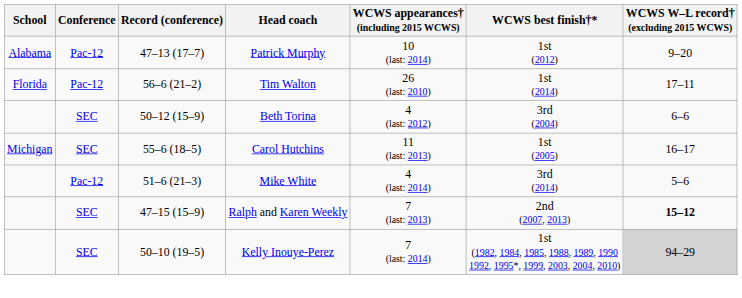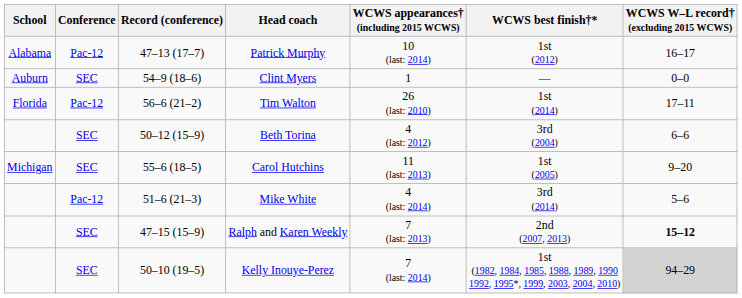Patrick Murphy | WCWS W–L record† (excluding 2015 WCWS): 9–20 -> 16–17
+ row: Auburn | SEC | 54–9 (18–6) | Clint Myers | 1 | — | 0–0
Carol Hutchins | WCWS W–L record† (excluding 2015 WCWS): 16–17 -> 9–20
